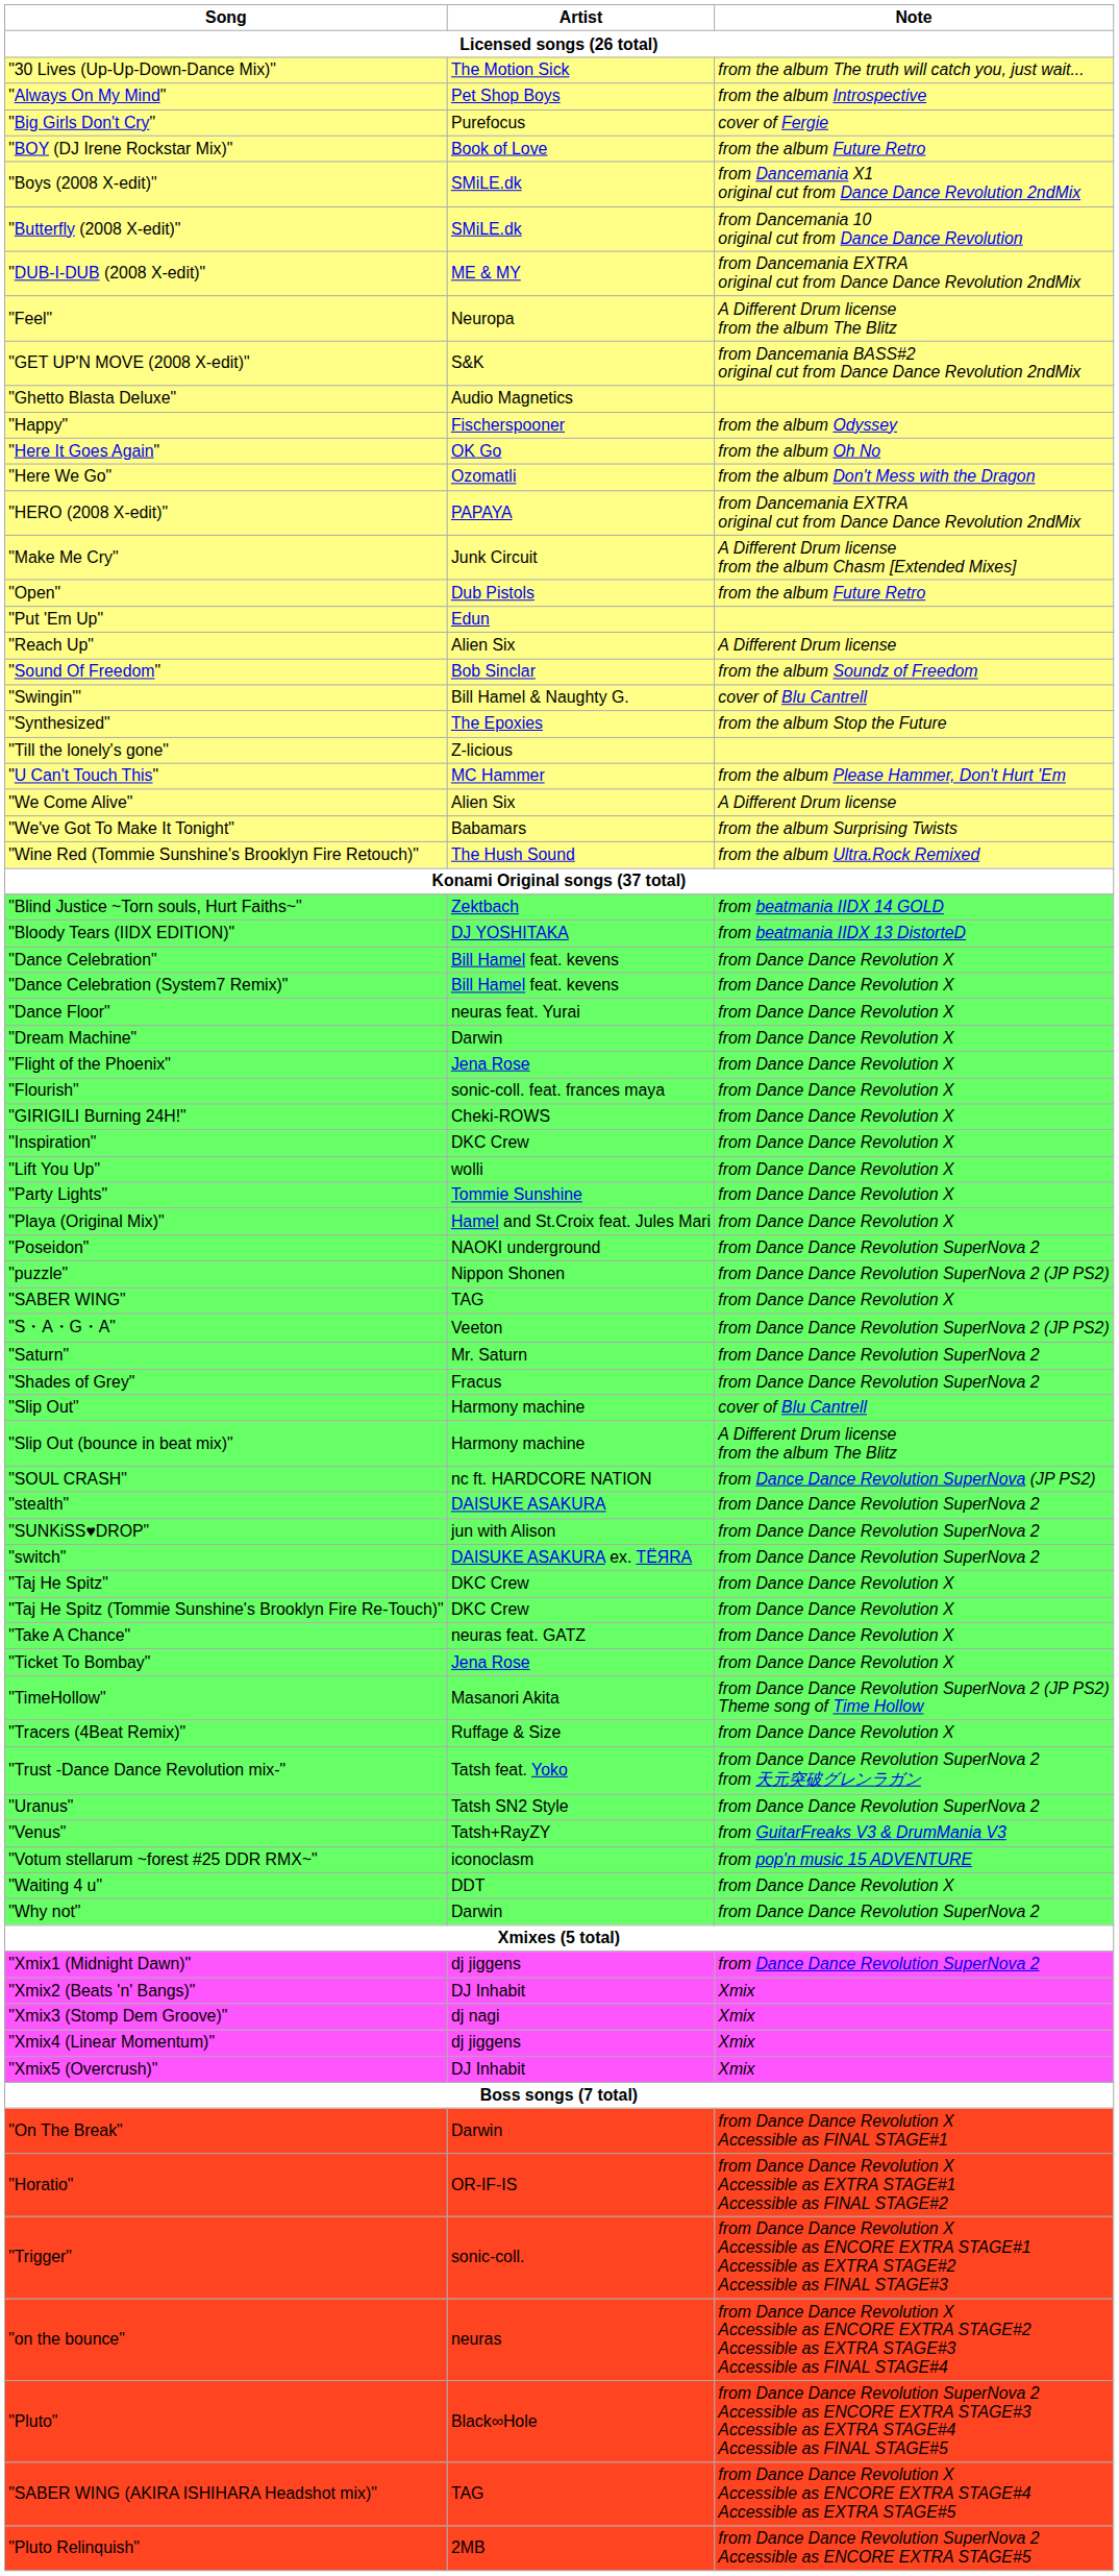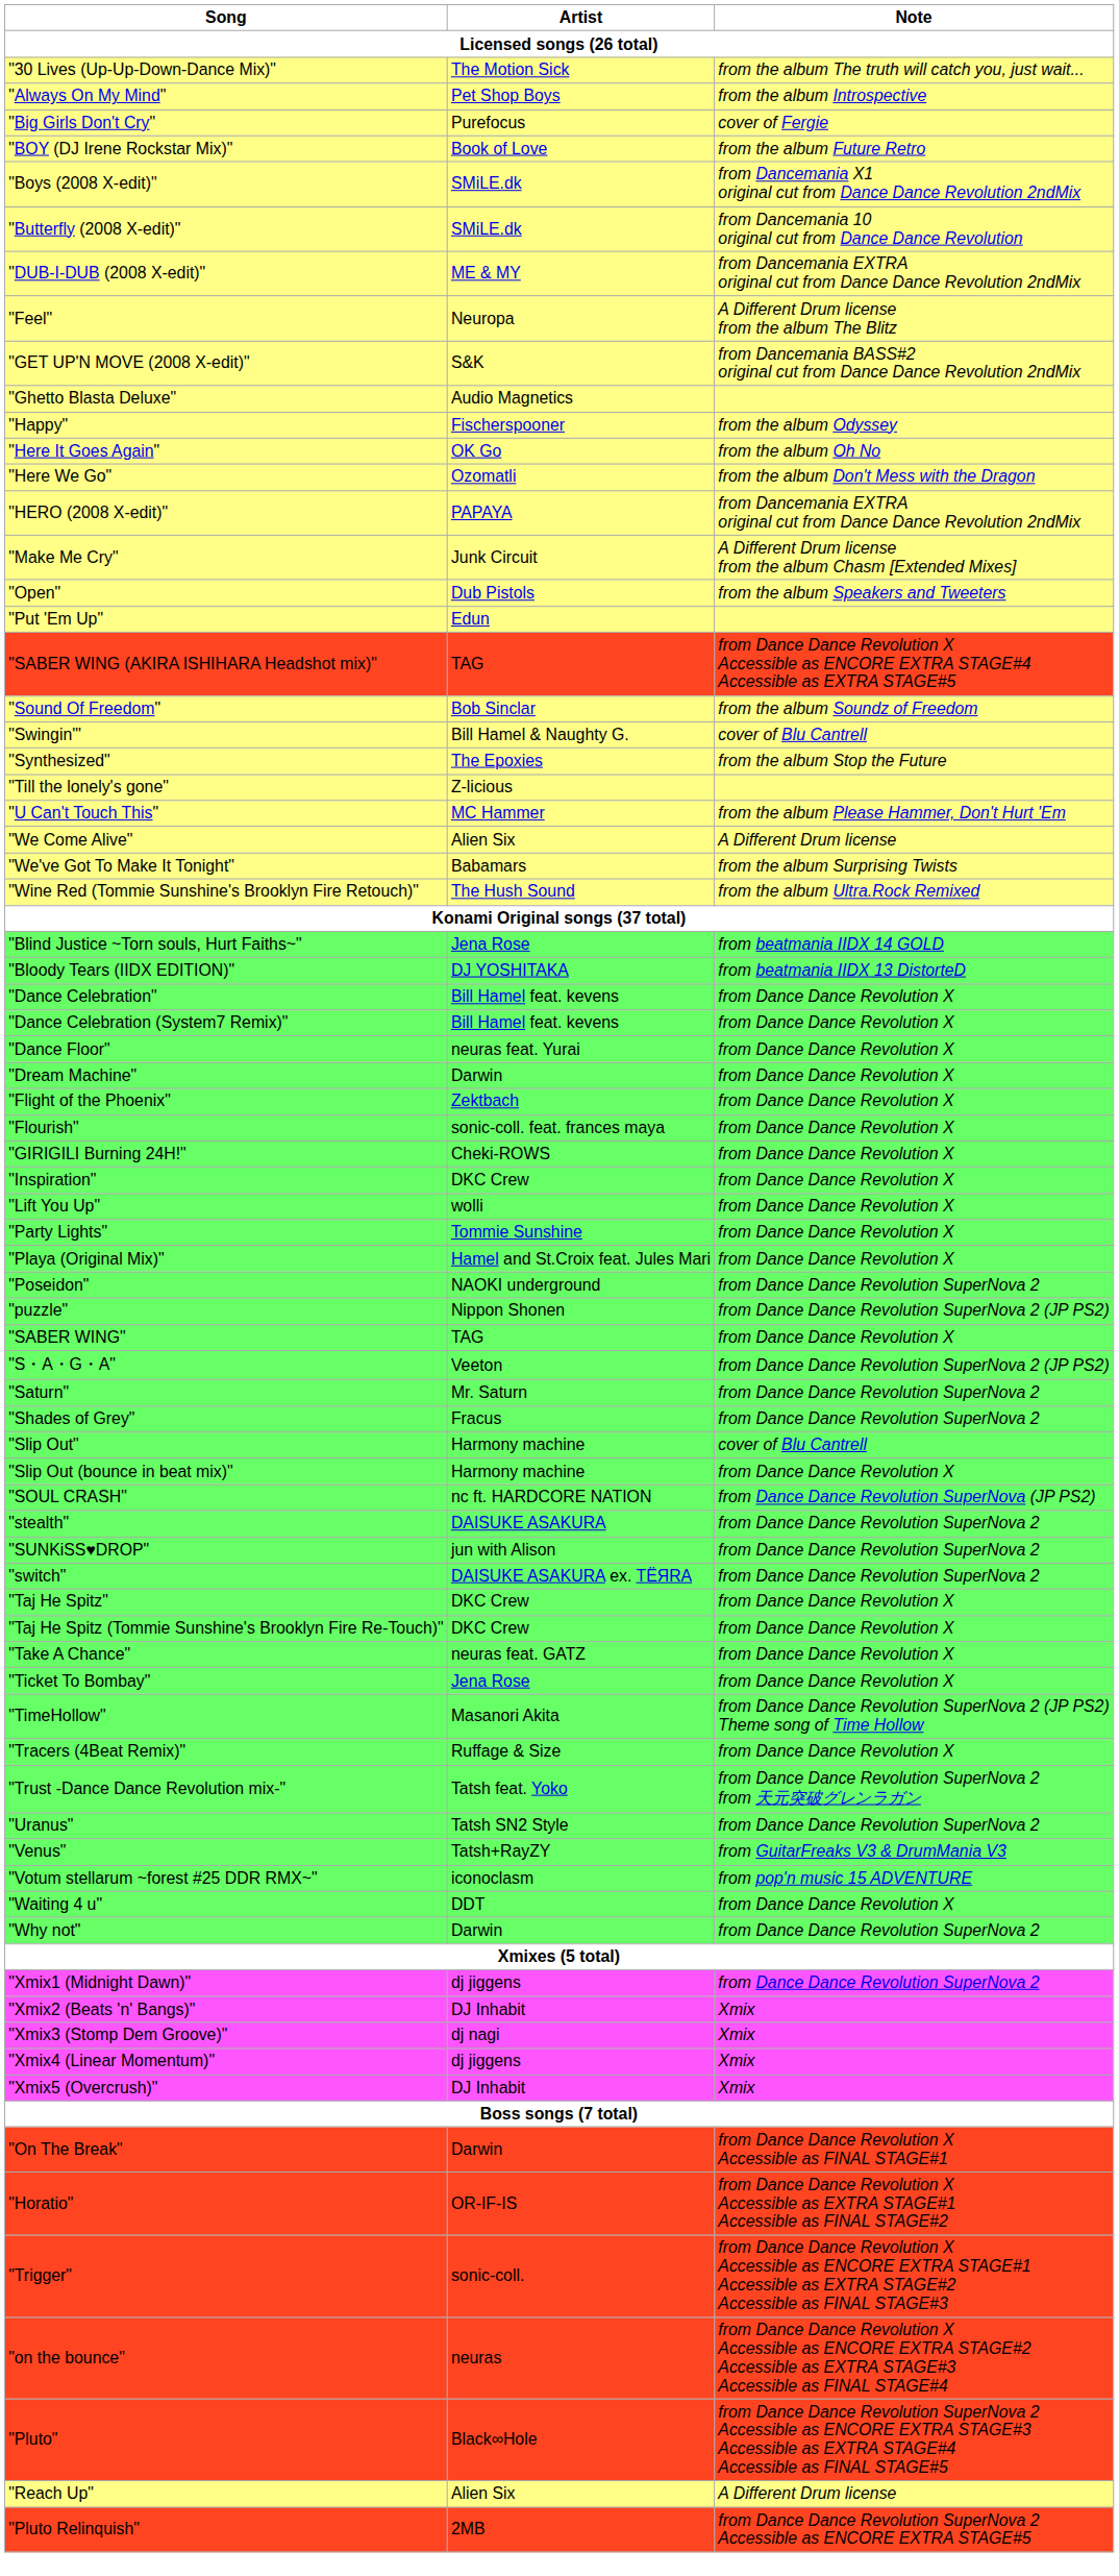"Open" | Note: from the album Future Retro -> from the album Speakers and Tweeters
rows swapped: "Reach Up" <-> "SABER WING (AKIRA ISHIHARA Headshot mix)"
"Blind Justice ~Torn souls, Hurt Faiths~" | Artist: Zektbach -> Jena Rose
"Flight of the Phoenix" | Artist: Jena Rose -> Zektbach
"Slip Out (bounce in beat mix)" | Note: A Different Drum license from the album The Blitz -> from Dance Dance Revolution X
